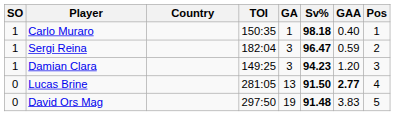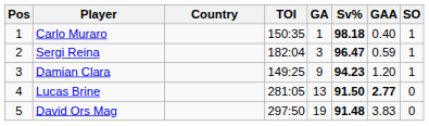columns swapped: Pos <-> SO
Damian Clara | GA: 3 -> 9
